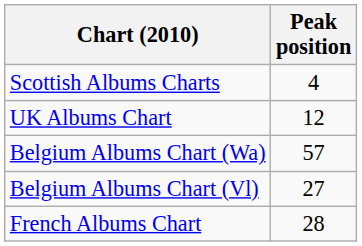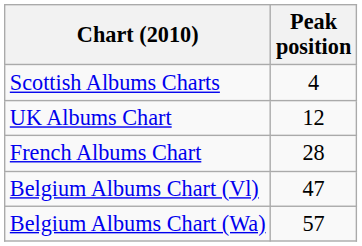rows swapped: French Albums Chart <-> Belgium Albums Chart (Wa)
Belgium Albums Chart (Vl) | Peak position: 27 -> 47
